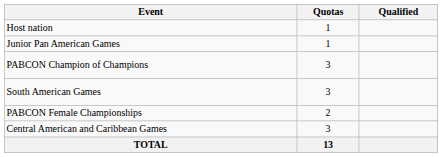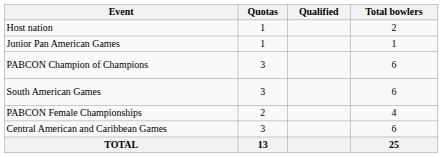+ column: Total bowlers | 2 | 1 | 6 | 6 | 4 | 6 | 25
